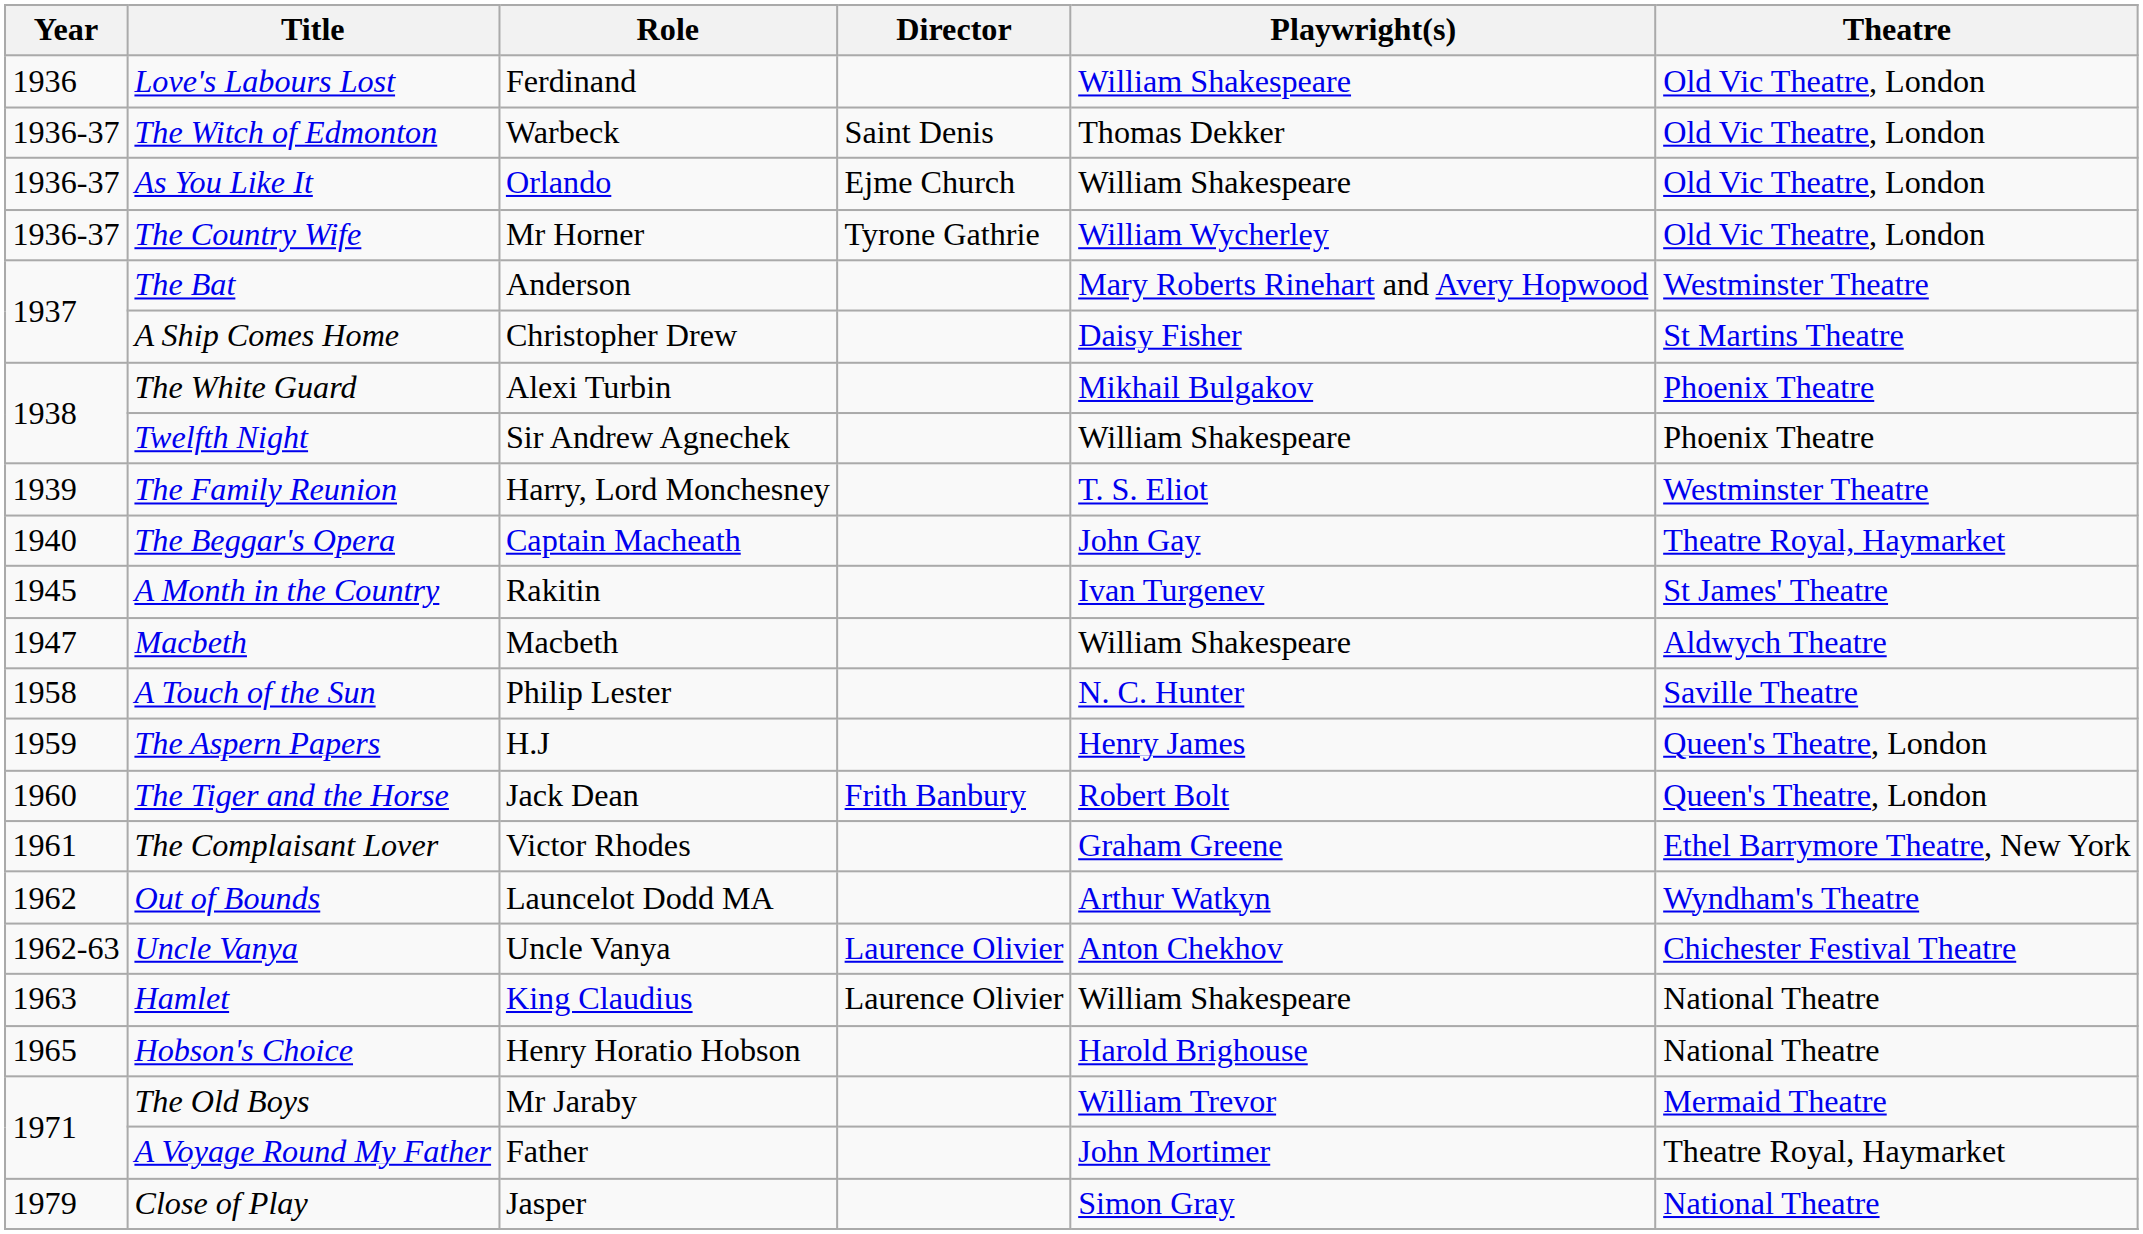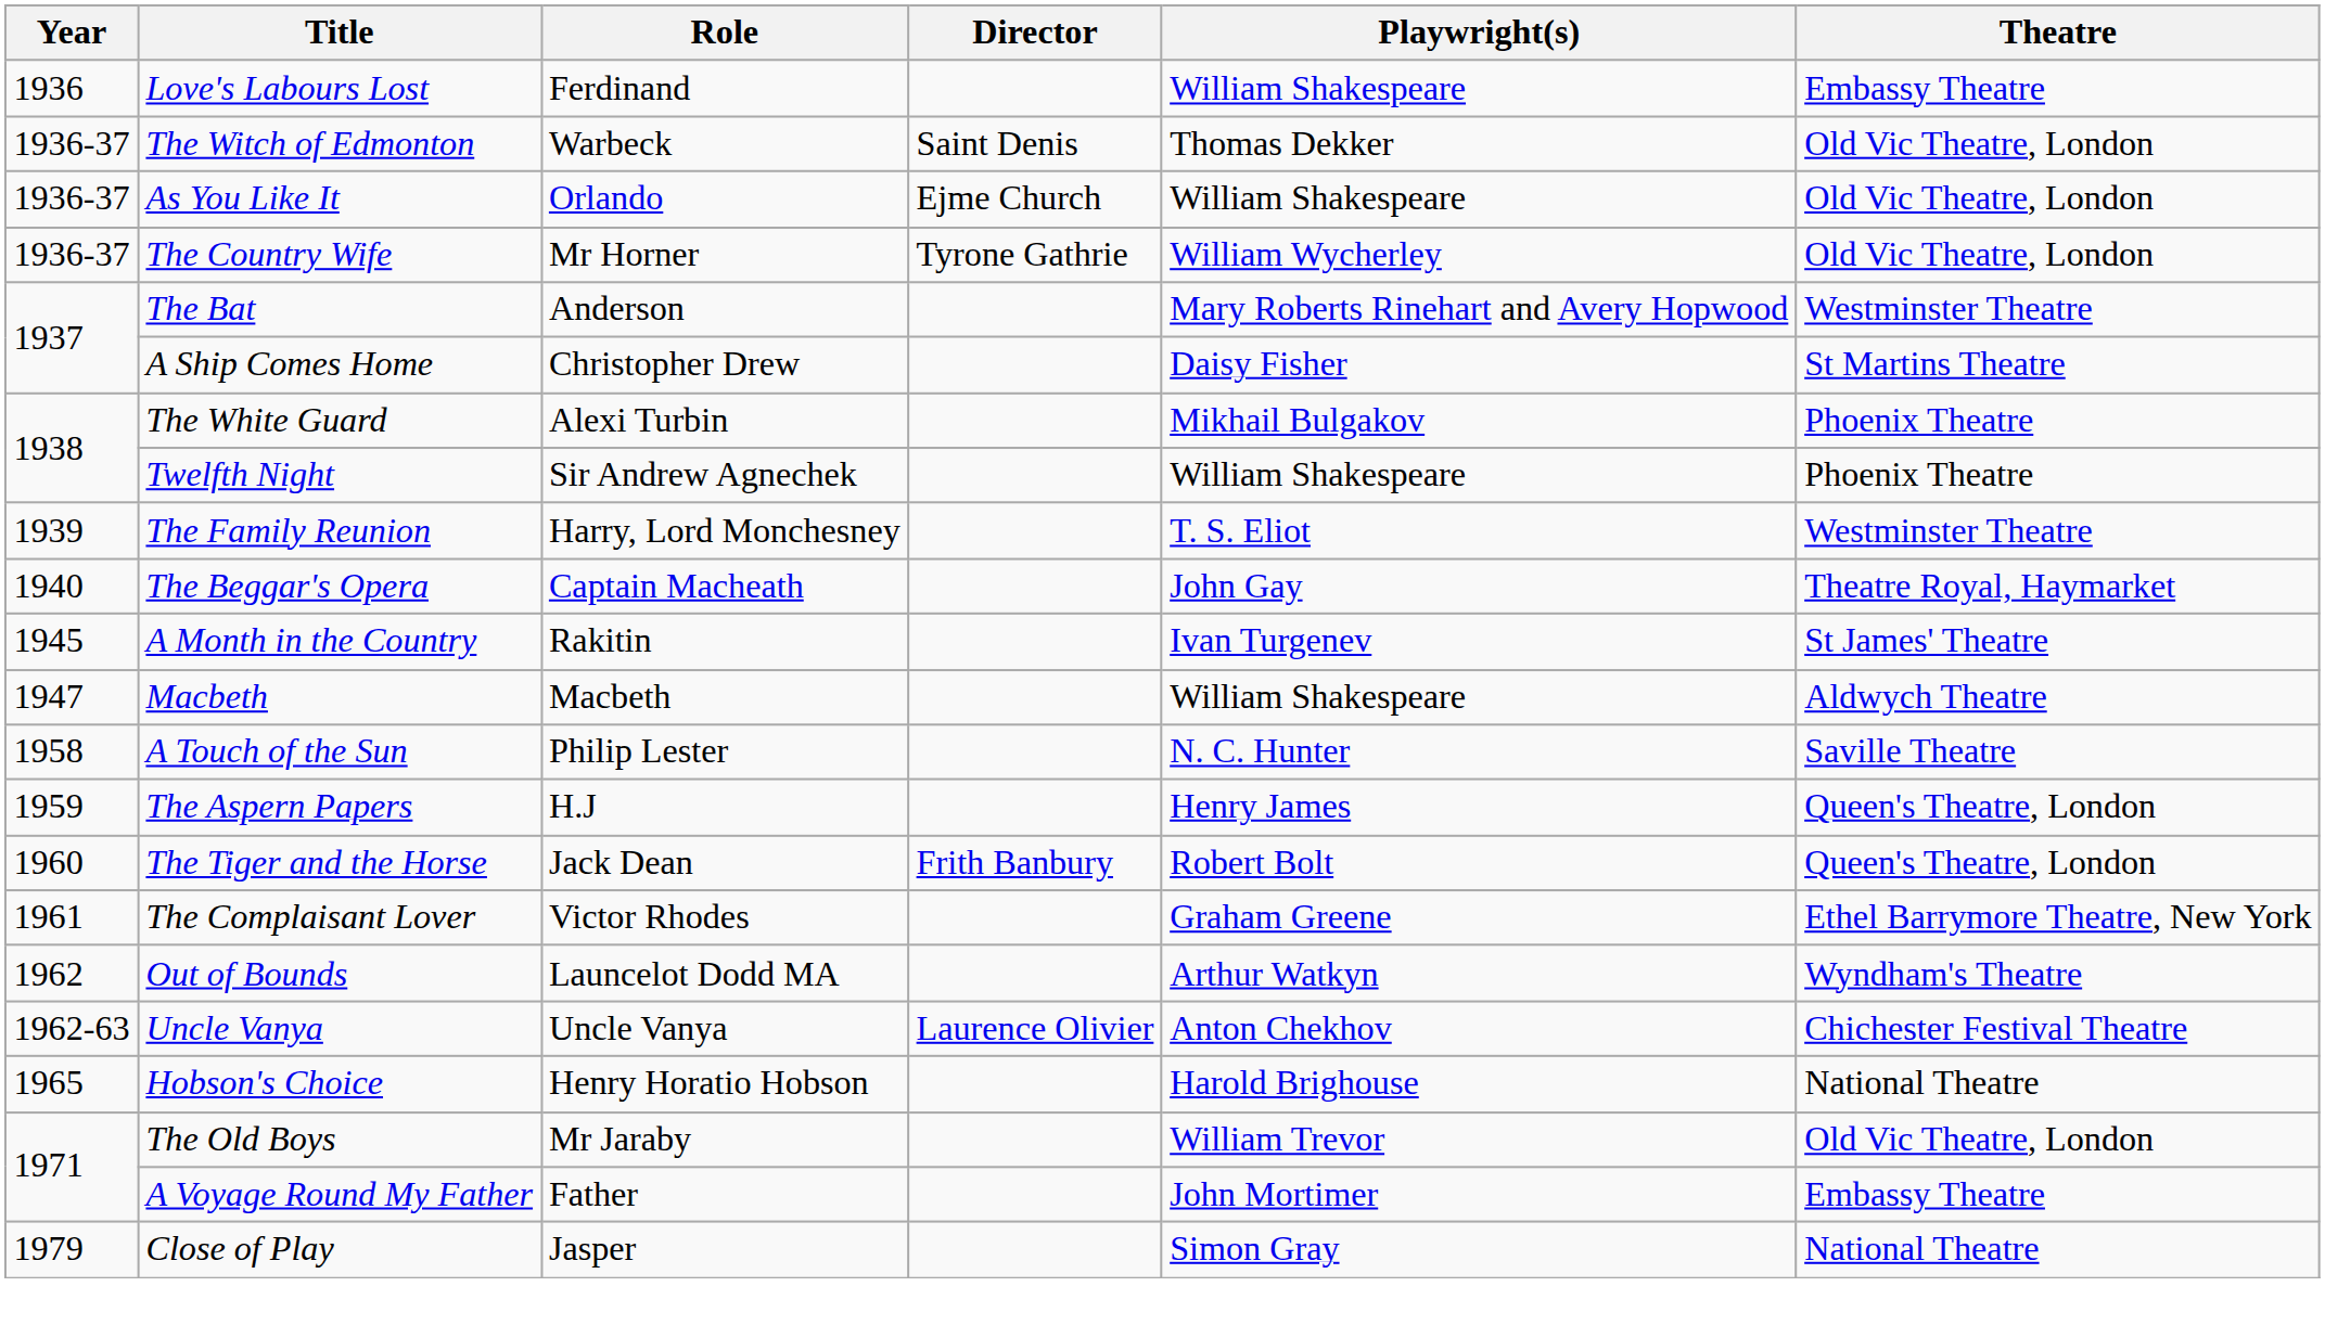Love's Labours Lost | Theatre: Old Vic Theatre, London -> Embassy Theatre
- row: 1963 | Hamlet | King Claudius | Laurence Olivier | William Shakespeare | National Theatre
The Old Boys | Theatre: Mermaid Theatre -> Old Vic Theatre, London
A Voyage Round My Father | Theatre: Theatre Royal, Haymarket -> Embassy Theatre
